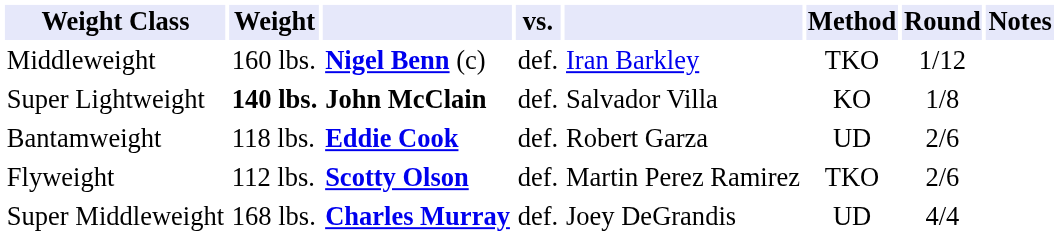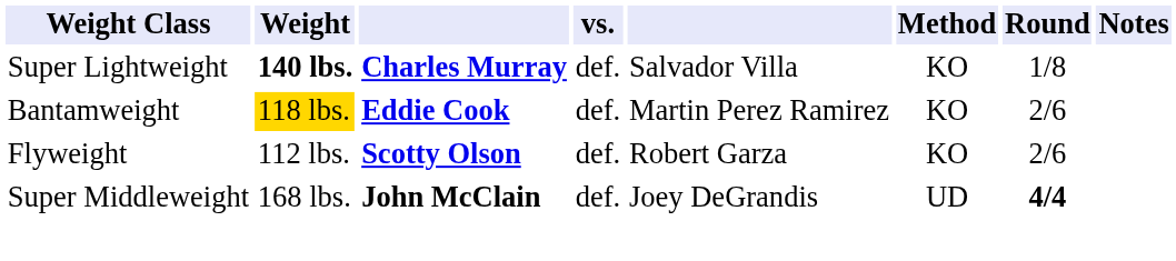- row: Middleweight | 160 lbs. | Nigel Benn (c) | def. | Iran Barkley | TKO | 1/12
Super Lightweight | column 3: John McClain -> Charles Murray
Bantamweight | Weight: no background -> gold background
Bantamweight | column 5: Robert Garza -> Martin Perez Ramirez
Bantamweight | Method: UD -> KO
Flyweight | column 5: Martin Perez Ramirez -> Robert Garza
Flyweight | Method: TKO -> KO
Super Middleweight | column 3: Charles Murray -> John McClain
Super Middleweight | Round: normal -> bold
